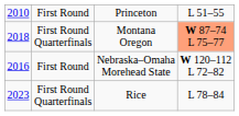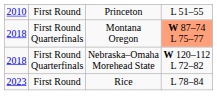Nebraska–Omaha Morehead State | column 1: 2016 -> 2018
Nebraska–Omaha Morehead State | column 2: First Round -> First Round Quarterfinals
Rice | column 2: First Round Quarterfinals -> First Round
